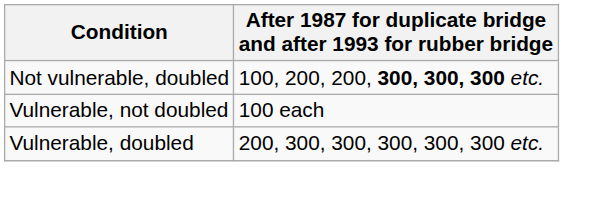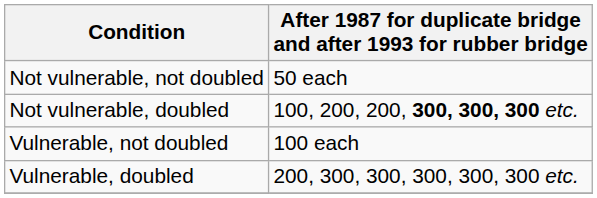+ row: Not vulnerable, not doubled | 50 each
